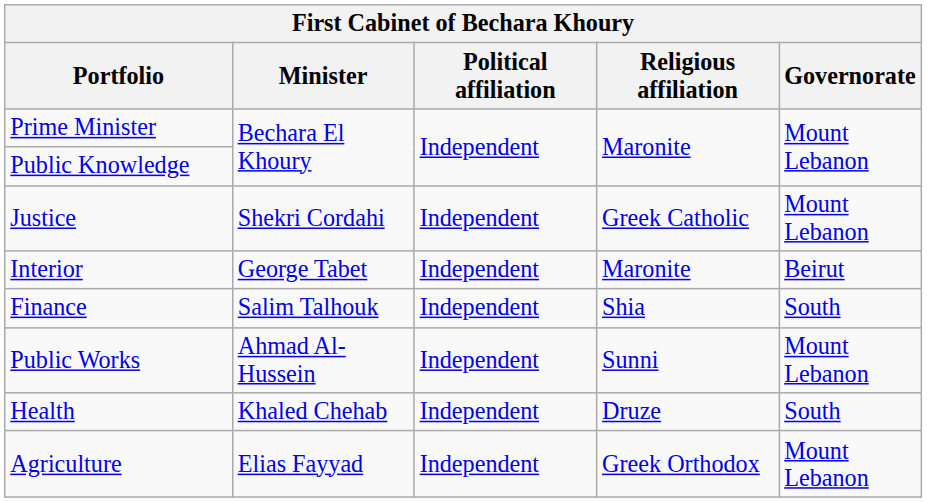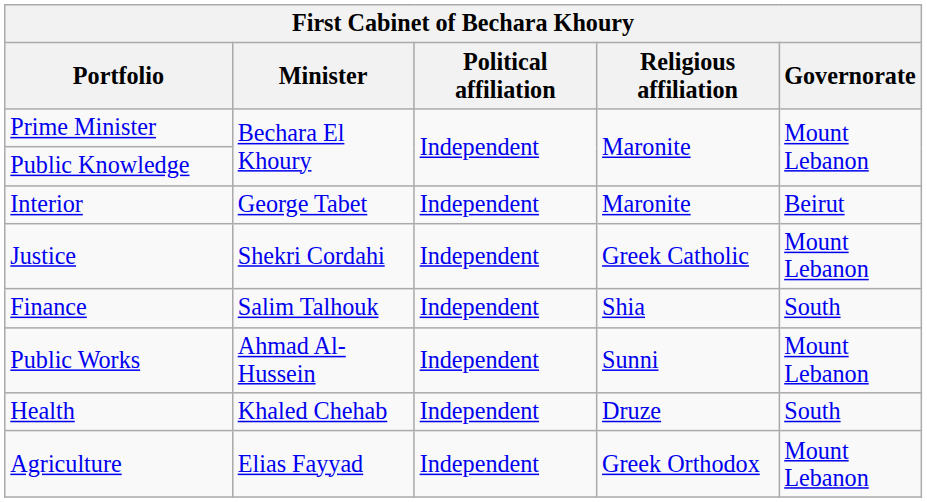rows swapped: Justice <-> Interior
